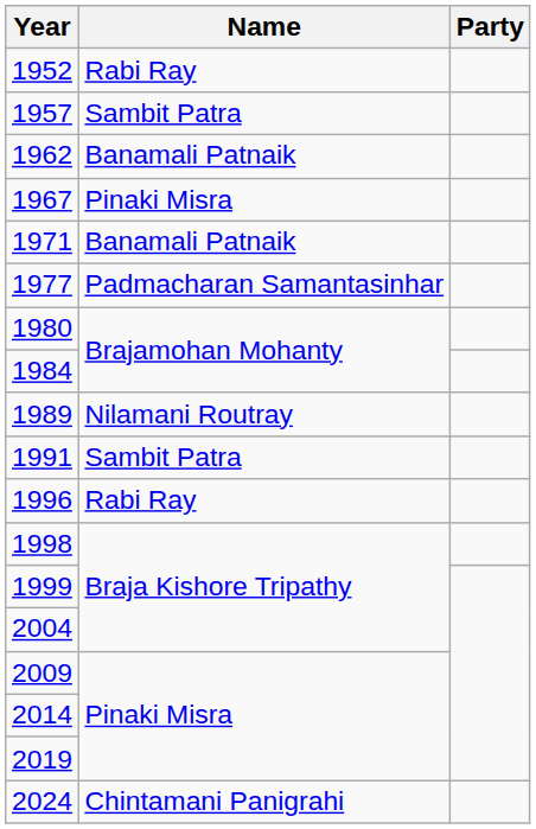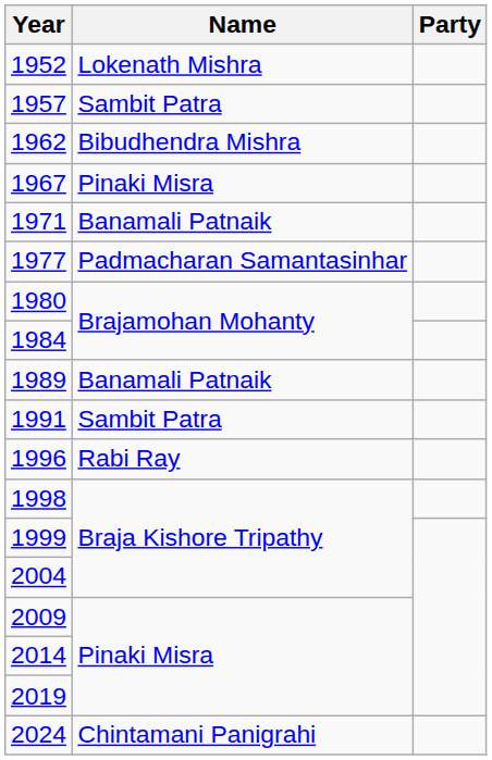1952 | Name: Rabi Ray -> Lokenath Mishra
1962 | Name: Banamali Patnaik -> Bibudhendra Mishra
1989 | Name: Nilamani Routray -> Banamali Patnaik
